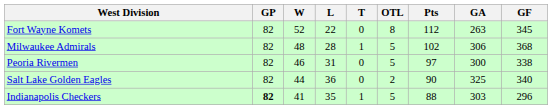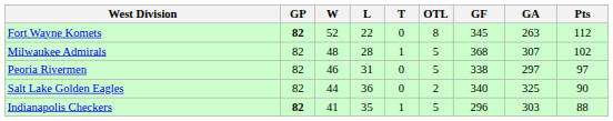columns swapped: GF <-> Pts
Fort Wayne Komets | GP: normal -> bold
Milwaukee Admirals | GA: 306 -> 307
Peoria Rivermen | GA: 300 -> 297
